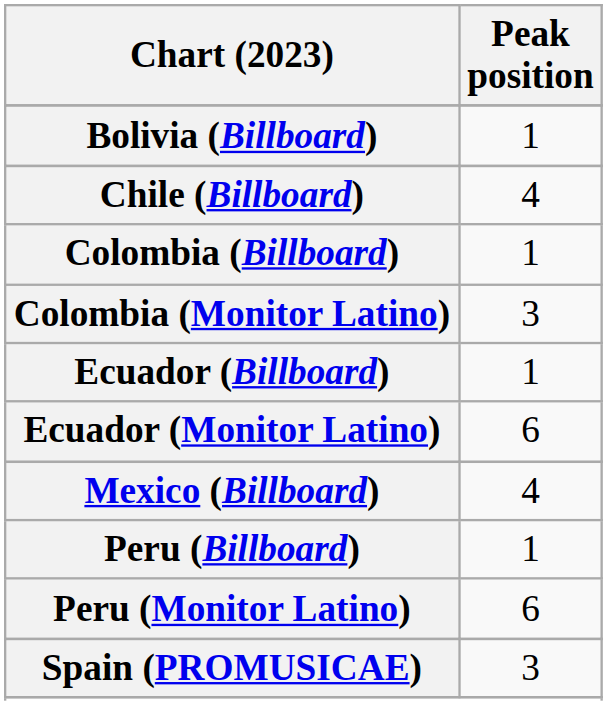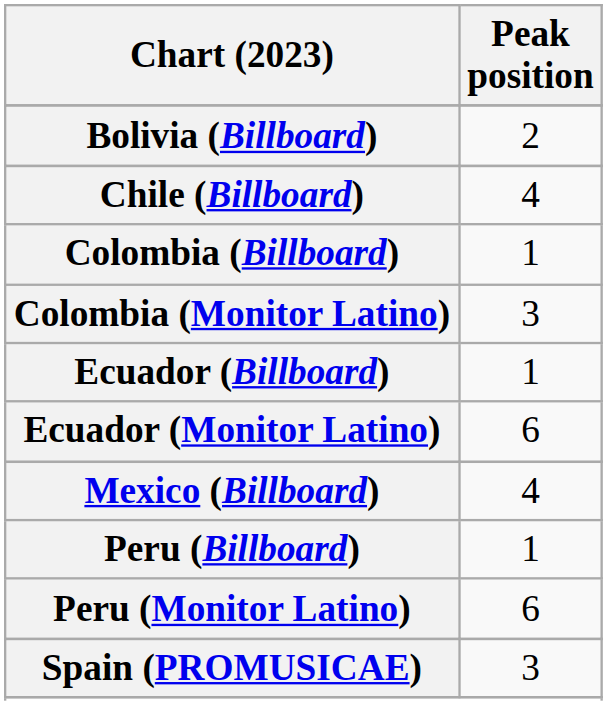Bolivia (Billboard) | Peak position: 1 -> 2
